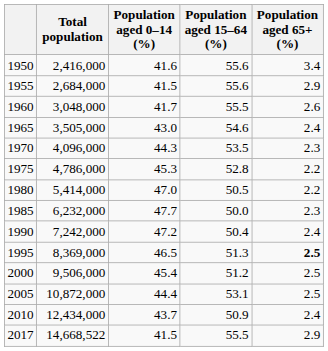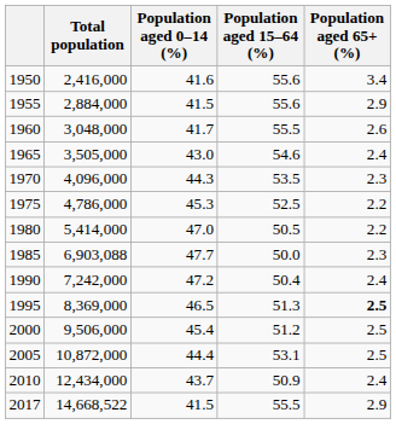1955 | Total population: 2,684,000 -> 2,884,000
1975 | Population aged 15–64 (%): 52.8 -> 52.5
1985 | Total population: 6,232,000 -> 6,903,088
